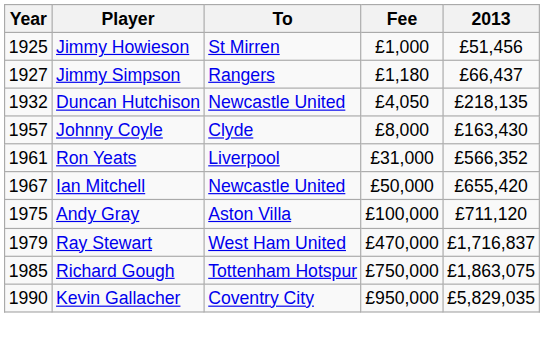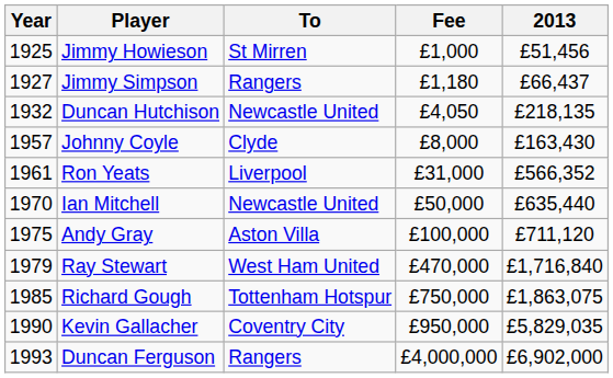Ian Mitchell | Year: 1967 -> 1970
Ian Mitchell | 2013: £655,420 -> £635,440
Ray Stewart | 2013: £1,716,837 -> £1,716,840
+ row: 1993 | Duncan Ferguson | Rangers | £4,000,000 | £6,902,000
